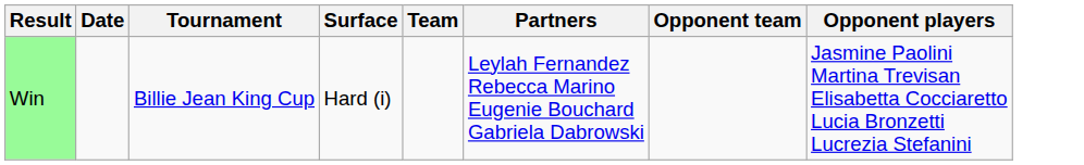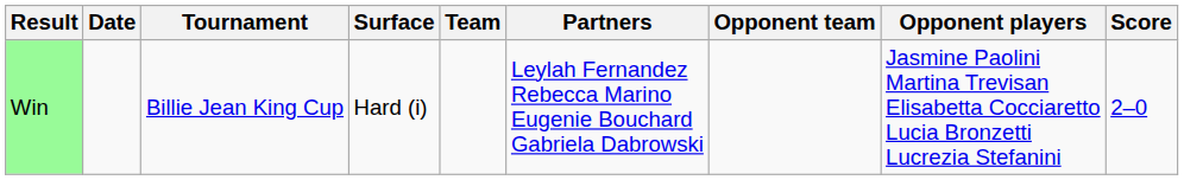+ column: Score | 2–0
